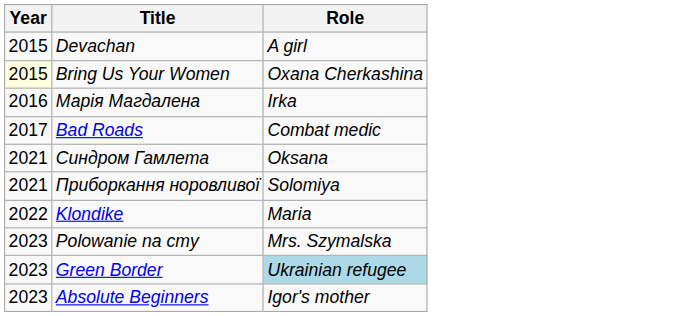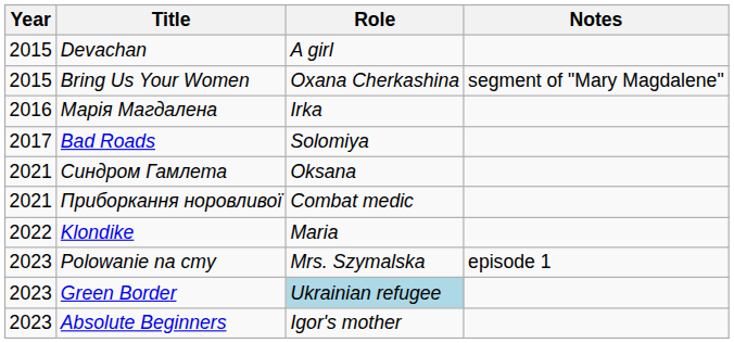+ column: Notes | segment of "Mary Magdalene" | episode 1
Bring Us Your Women | Year: lightyellow background -> no background
Bad Roads | Role: Combat medic -> Solomiya
Приборкання норовливої | Role: Solomiya -> Combat medic
